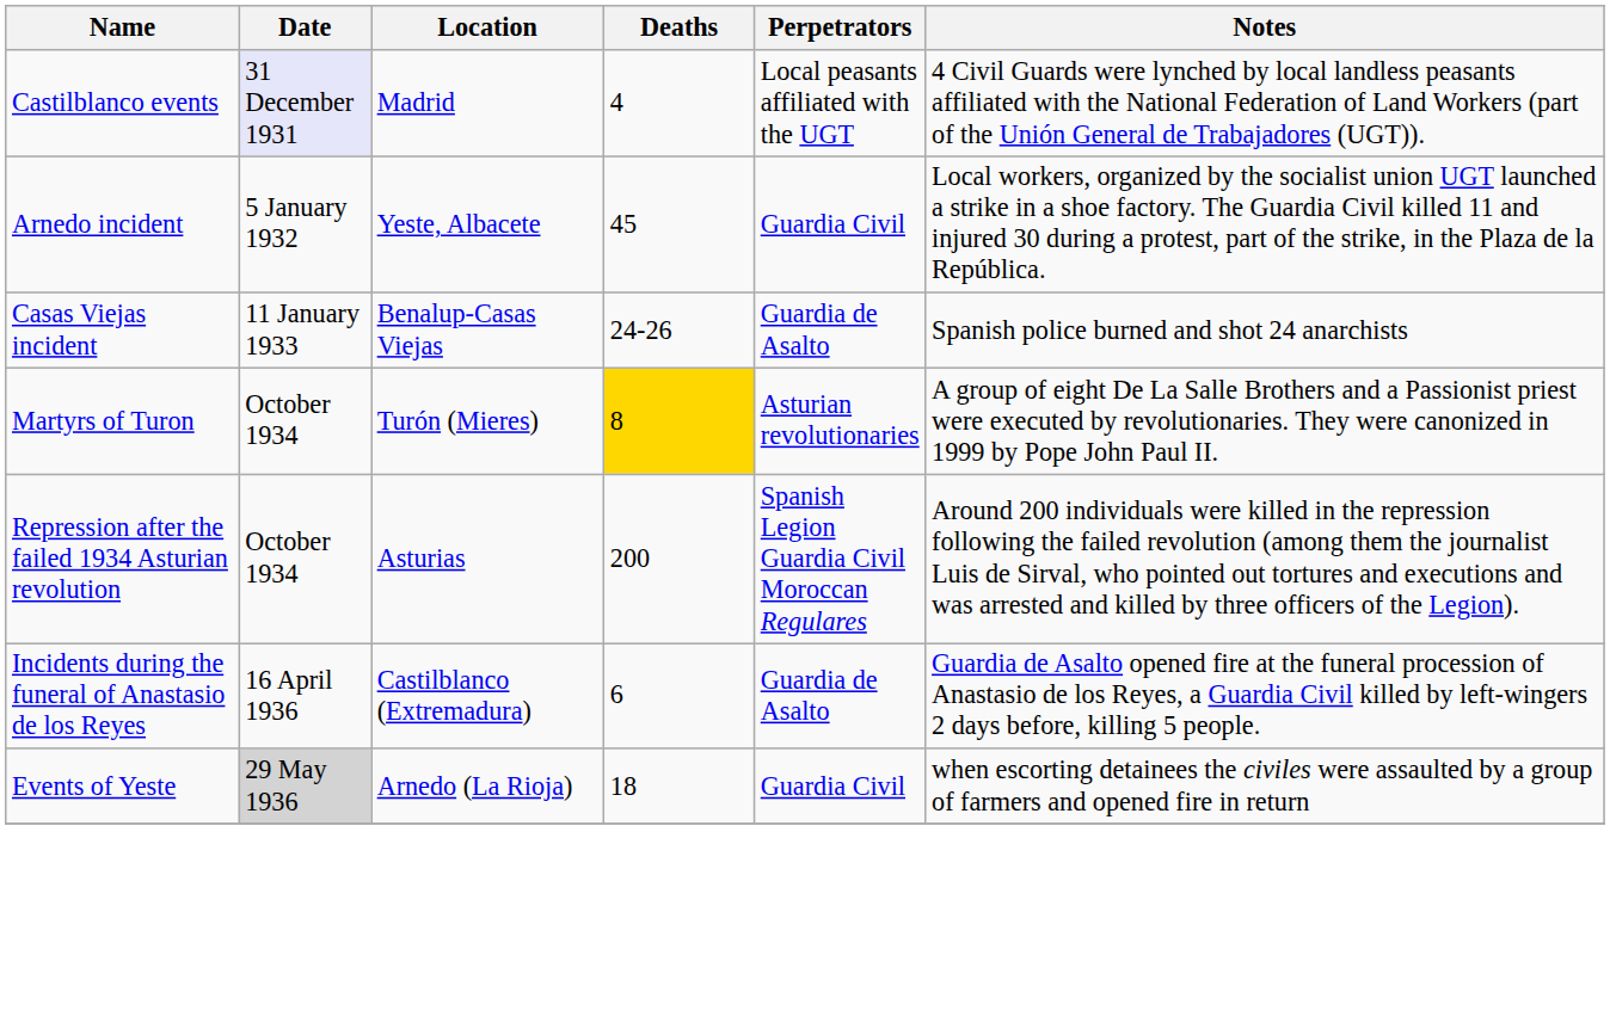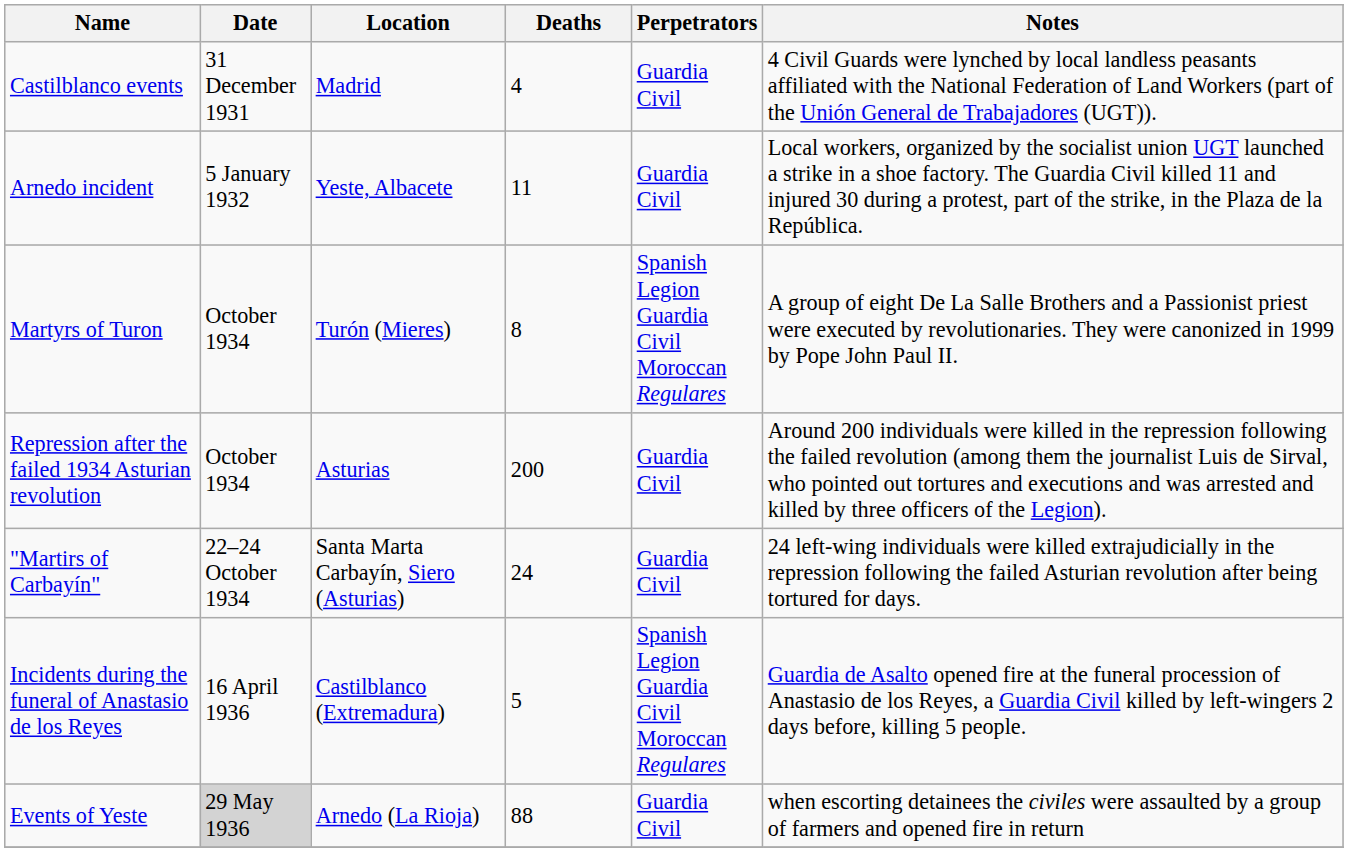Castilblanco events | Date: lavender background -> no background
Castilblanco events | Perpetrators: Local peasants affiliated with the UGT -> Guardia Civil
Arnedo incident | Deaths: 45 -> 11
- row: Casas Viejas incident | 11 January 1933 | Benalup-Casas Viejas | 24-26 | Guardia de Asalto | Spanish police burned and shot 24 anarchists
Martyrs of Turon | Deaths: gold background -> no background
Martyrs of Turon | Perpetrators: Asturian revolutionaries -> Spanish Legion Guardia Civil Moroccan Regulares
Repression after the failed 1934 Asturian revolution | Perpetrators: Spanish Legion Guardia Civil Moroccan Regulares -> Guardia Civil
+ row: "Martirs of Carbayín" | 22–24 October 1934 | Santa Marta Carbayín, Siero (Asturias) | 24 | Guardia Civil | 24 left-wing individuals were killed extrajudicially in the repression following the failed Asturian revolution after being tortured for days.
Incidents during the funeral of Anastasio de los Reyes | Deaths: 6 -> 5
Incidents during the funeral of Anastasio de los Reyes | Perpetrators: Guardia de Asalto -> Spanish Legion Guardia Civil Moroccan Regulares
Events of Yeste | Deaths: 18 -> 88
